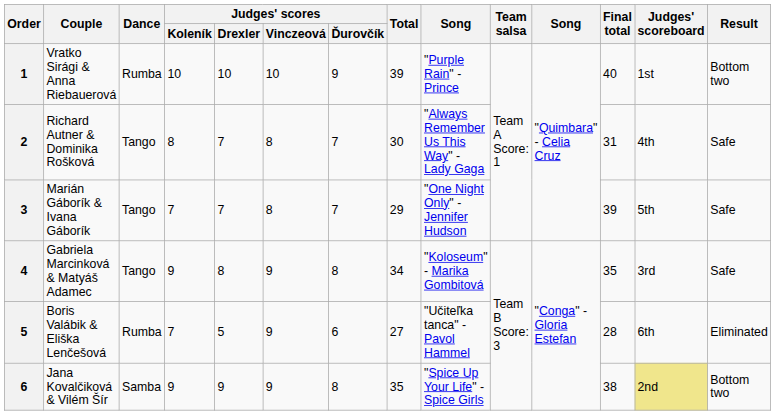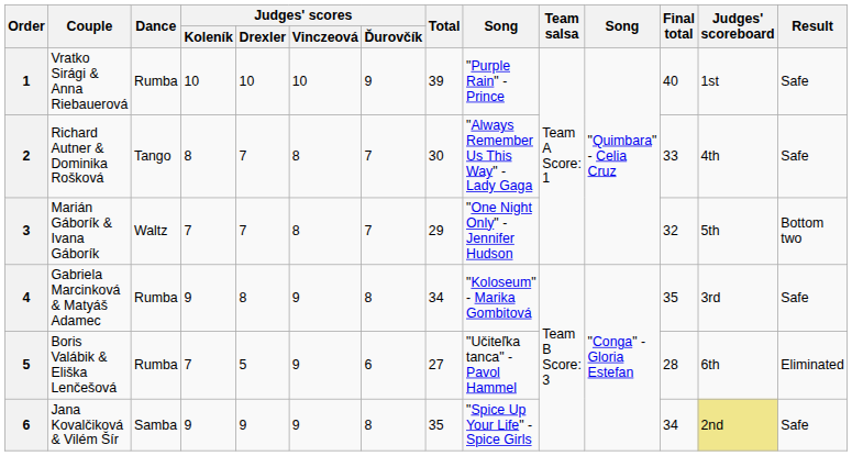Vratko Sirági & Anna Riebauerová | Result: Bottom two -> Safe
Richard Autner & Dominika Rošková | Final total: 31 -> 33
Marián Gáborík & Ivana Gáborík | Dance: Tango -> Waltz
Marián Gáborík & Ivana Gáborík | Final total: 39 -> 32
Marián Gáborík & Ivana Gáborík | Result: Safe -> Bottom two
Gabriela Marcinková & Matyáš Adamec | Dance: Tango -> Rumba
Jana Kovalčiková & Vilém Šír | Final total: 38 -> 34
Jana Kovalčiková & Vilém Šír | Result: Bottom two -> Safe
